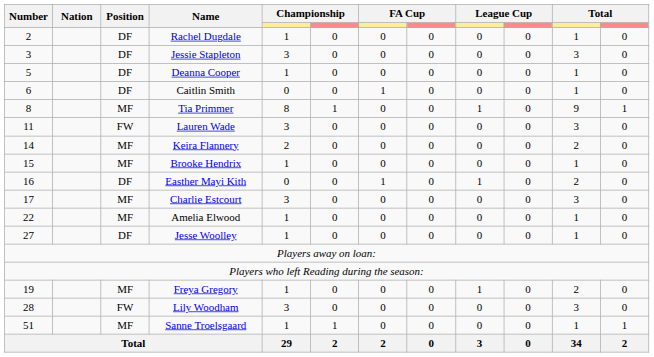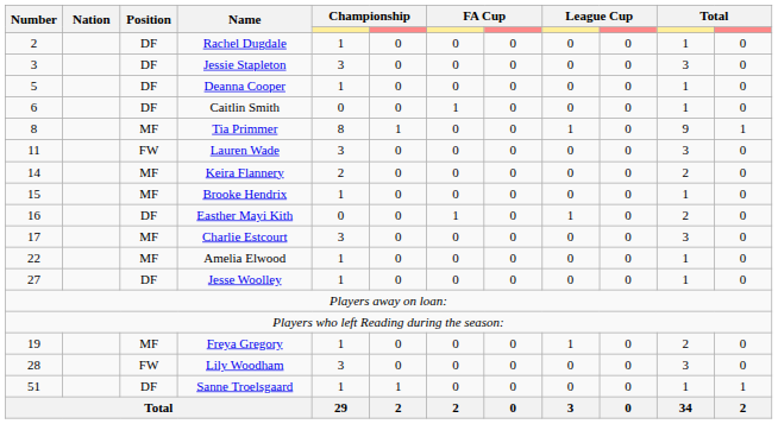Sanne Troelsgaard | Position: MF -> DF
